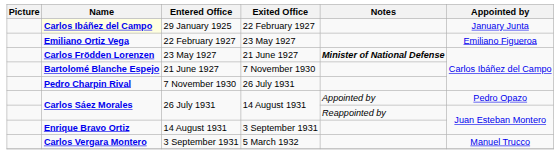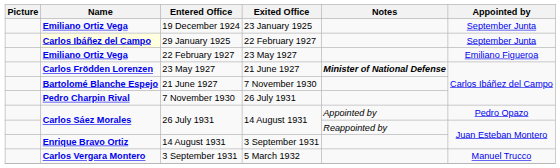+ row: Emiliano Ortiz Vega | 19 December 1924 | 23 January 1925 | September Junta
29 January 1925 | Appointed by: January Junta -> September Junta
